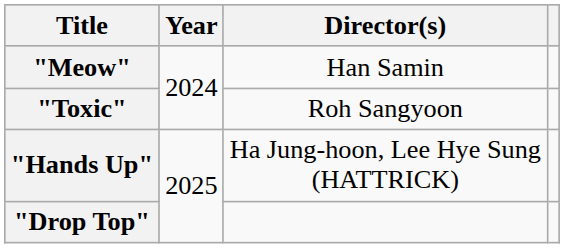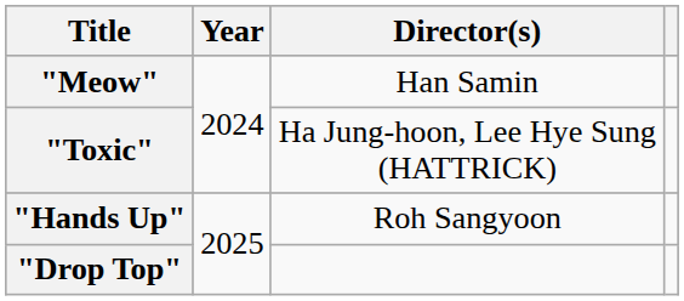"Toxic" | Director(s): Roh Sangyoon -> Ha Jung-hoon, Lee Hye Sung (HATTRICK)
"Hands Up" | Director(s): Ha Jung-hoon, Lee Hye Sung (HATTRICK) -> Roh Sangyoon
